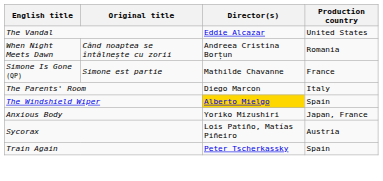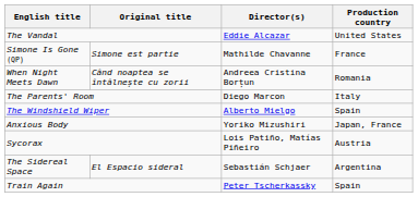rows swapped: When Night Meets Dawn <-> Simone Is Gone (QP)
The Windshield Wiper | Director(s): gold background -> no background
+ row: The Sidereal Space | El Espacio sideral | Sebastián Schjaer | Argentina
